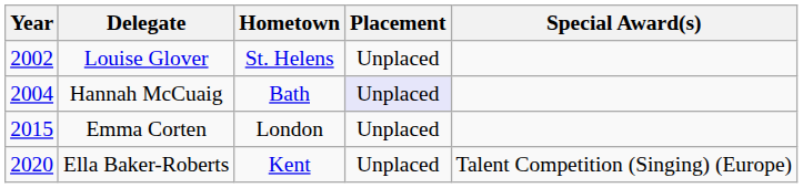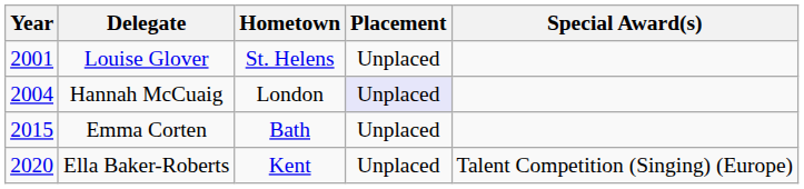Louise Glover | Year: 2002 -> 2001
Hannah McCuaig | Hometown: Bath -> London
Emma Corten | Hometown: London -> Bath
